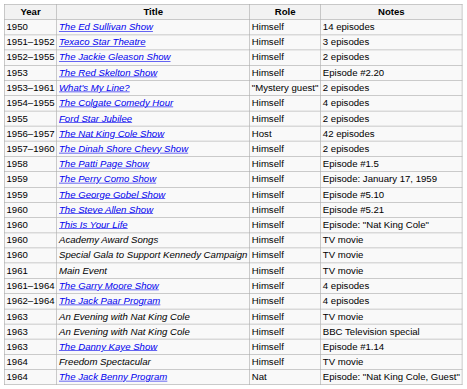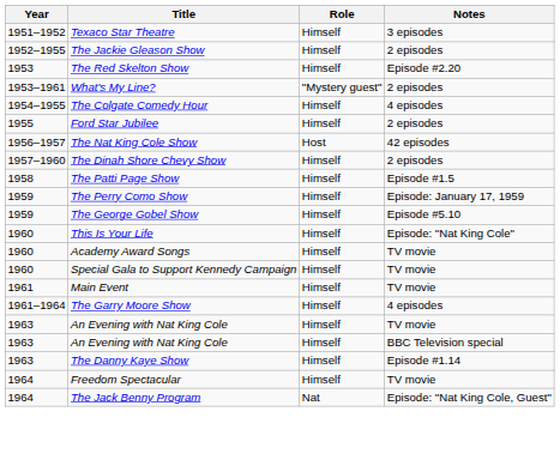- row: 1950 | The Ed Sullivan Show | Himself | 14 episodes
- row: 1960 | The Steve Allen Show | Himself | Episode #5.21
- row: 1962–1964 | The Jack Paar Program | Himself | 4 episodes
